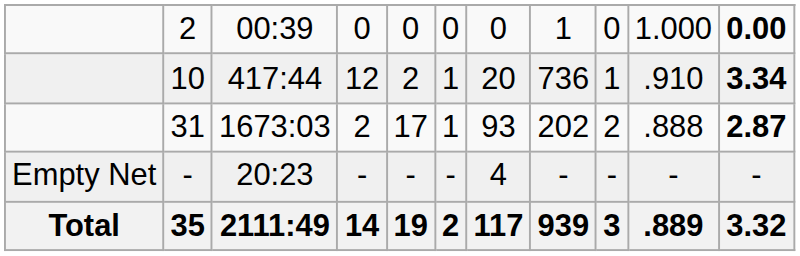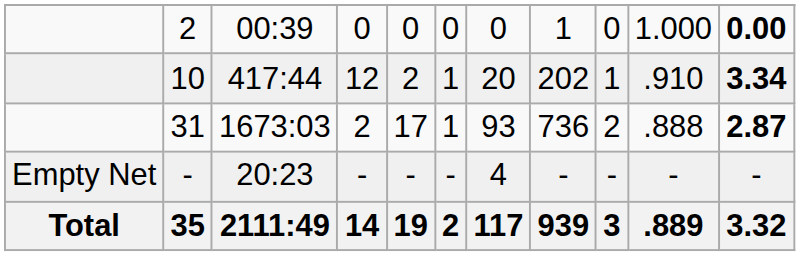10 | column 8: 736 -> 202
31 | column 8: 202 -> 736
